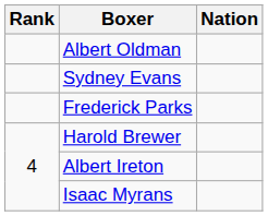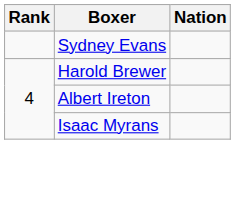- row: Albert Oldman
- row: Frederick Parks
